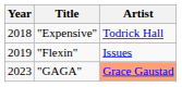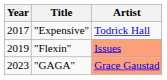"Expensive" | Year: 2018 -> 2017
"Flexin" | Artist: no background -> lightsalmon background
